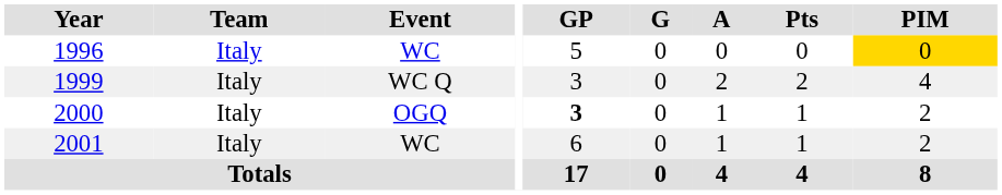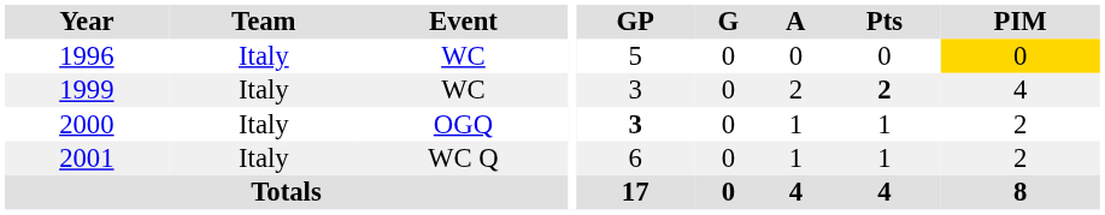1999 | Event: WC Q -> WC
1999 | Pts: normal -> bold
2001 | Event: WC -> WC Q
